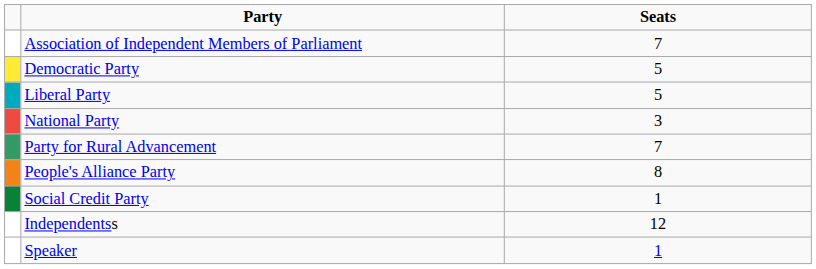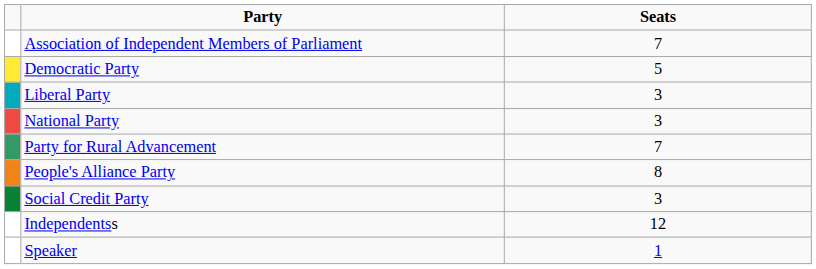Liberal Party | Seats: 5 -> 3
Social Credit Party | Seats: 1 -> 3
